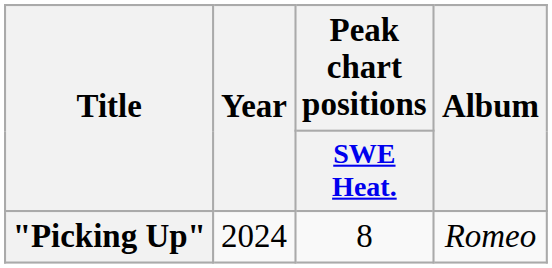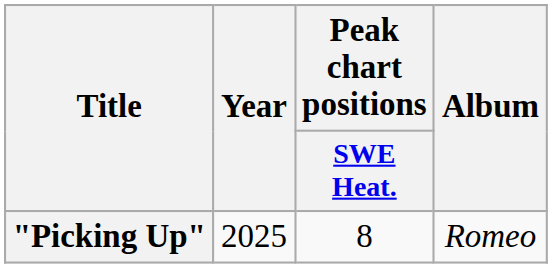"Picking Up" | Year: 2024 -> 2025
